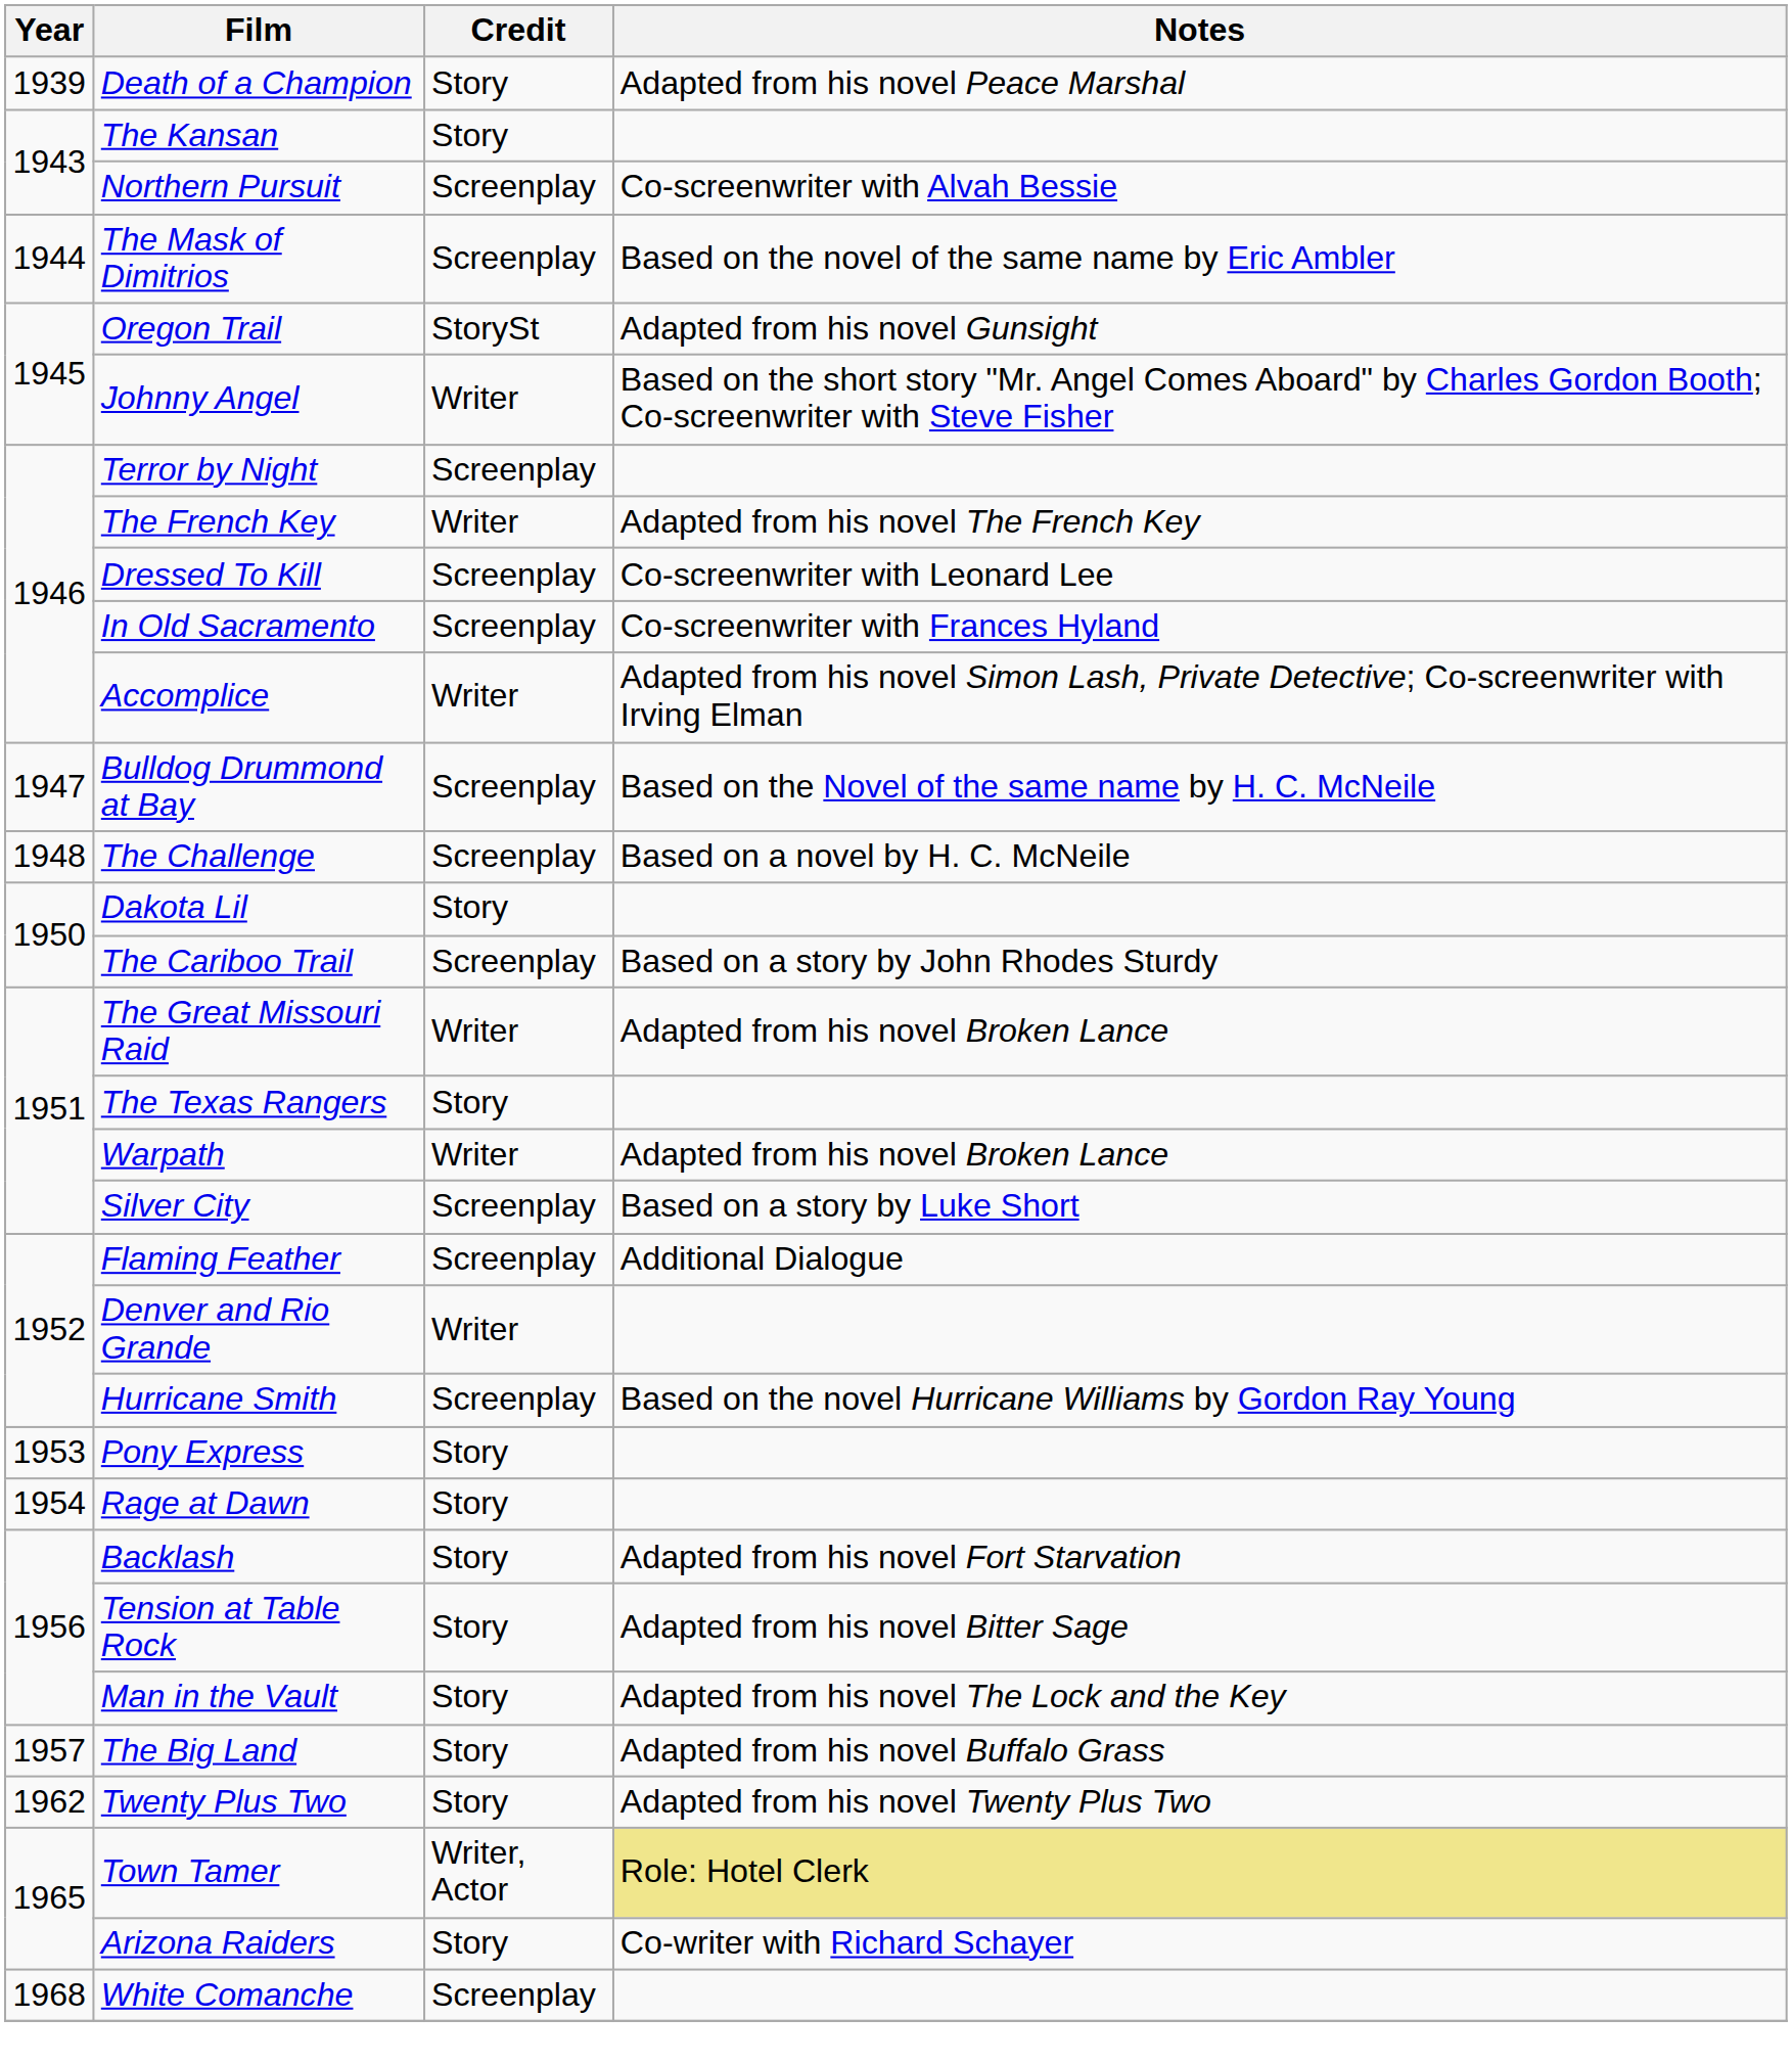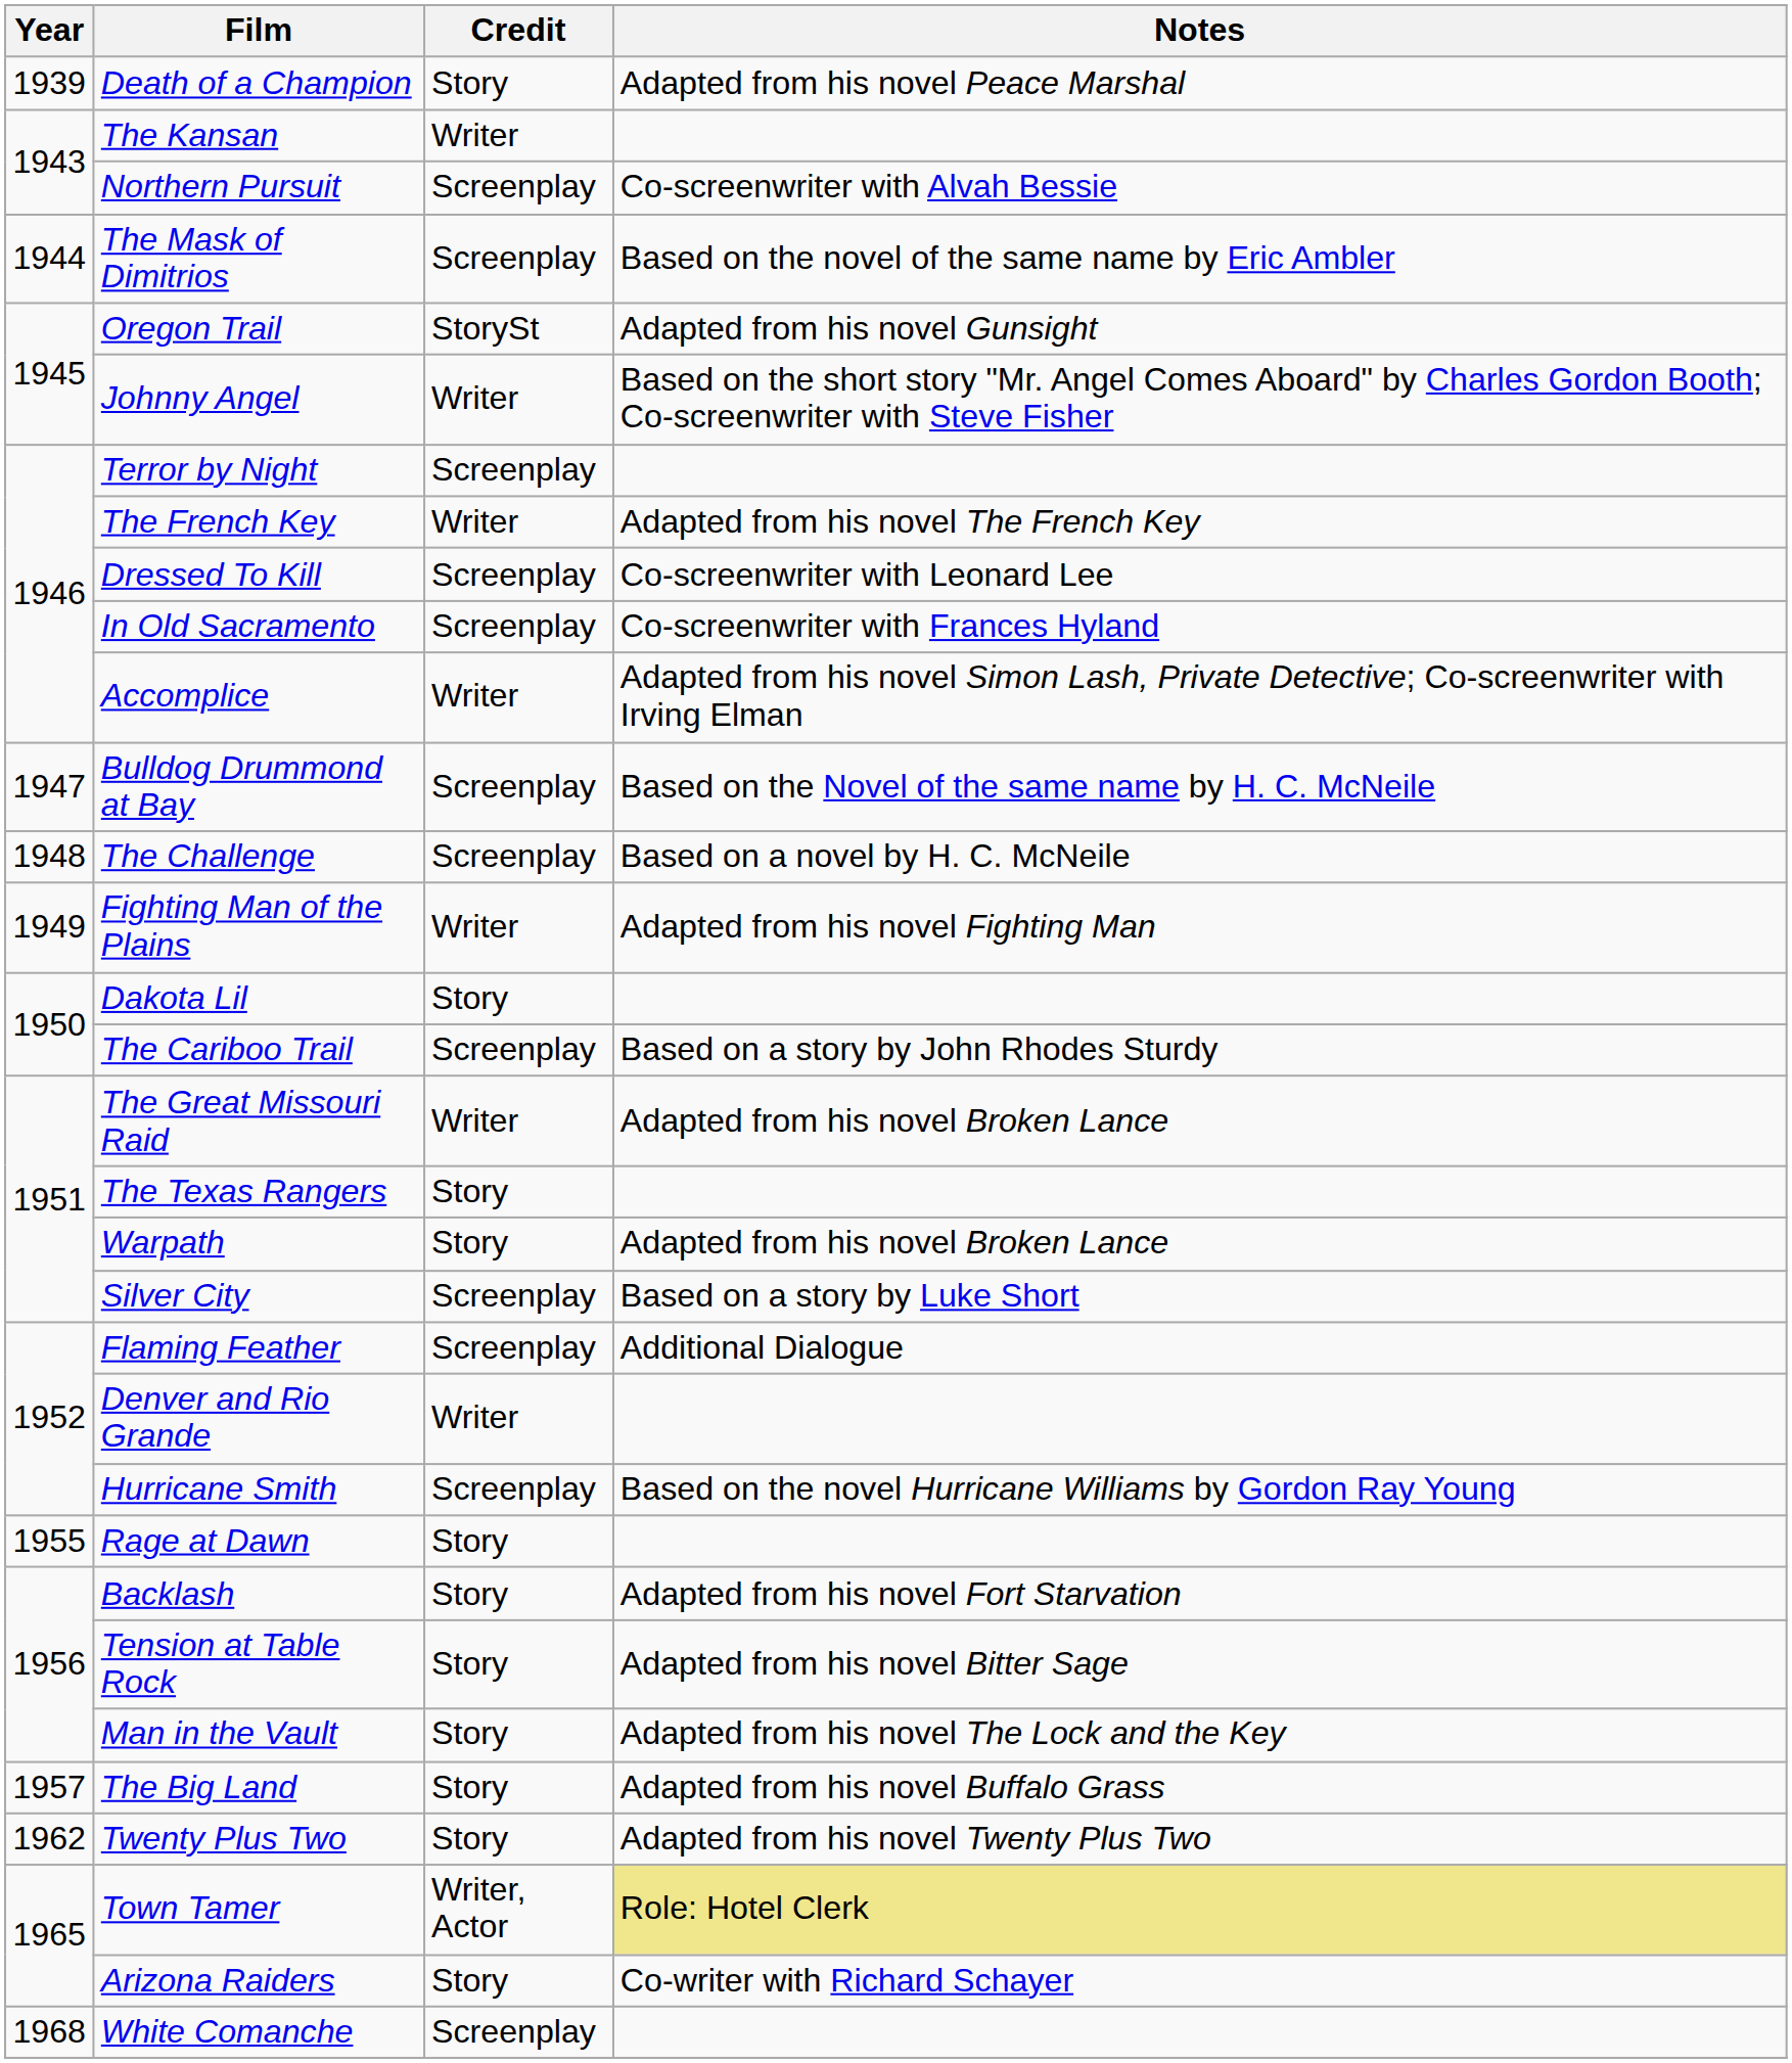The Kansan | Credit: Story -> Writer
+ row: 1949 | Fighting Man of the Plains | Writer | Adapted from his novel Fighting Man
Warpath | Credit: Writer -> Story
- row: 1953 | Pony Express | Story
Rage at Dawn | Year: 1954 -> 1955
